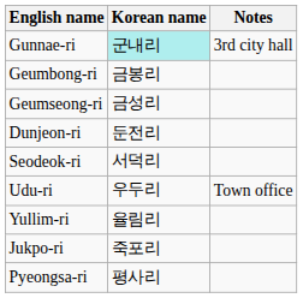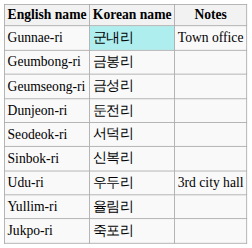Gunnae-ri | Notes: 3rd city hall -> Town office
+ row: Sinbok-ri | 신복리
Udu-ri | Notes: Town office -> 3rd city hall
- row: Pyeongsa-ri | 평사리
